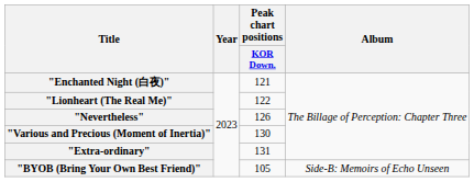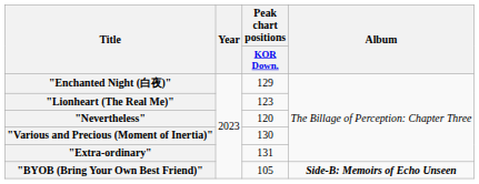"Enchanted Night (白夜)" | Peak chart positions / KOR Down.: 121 -> 129
"Lionheart (The Real Me)" | Peak chart positions / KOR Down.: 122 -> 123
"Nevertheless" | Peak chart positions / KOR Down.: 126 -> 120
"BYOB (Bring Your Own Best Friend)" | Album: normal -> bold
